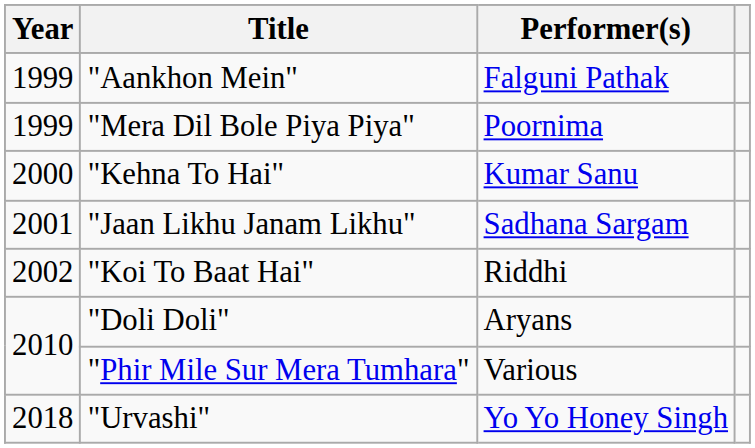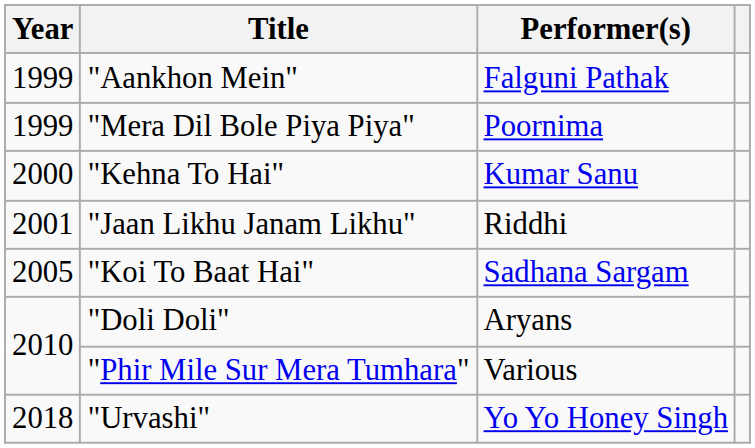"Jaan Likhu Janam Likhu" | Performer(s): Sadhana Sargam -> Riddhi
"Koi To Baat Hai" | Year: 2002 -> 2005
"Koi To Baat Hai" | Performer(s): Riddhi -> Sadhana Sargam
